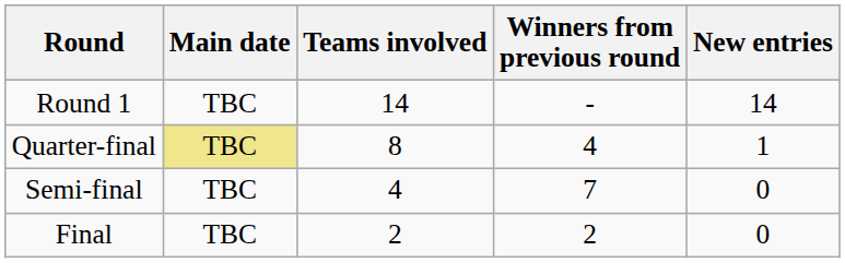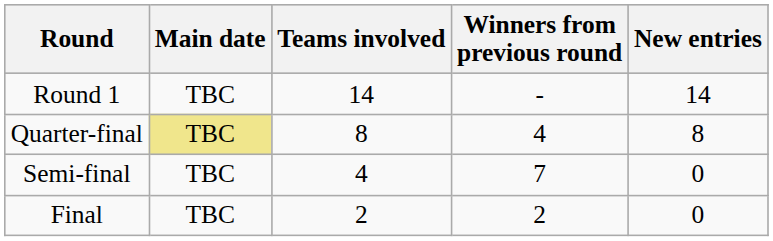Quarter-final | New entries: 1 -> 8
